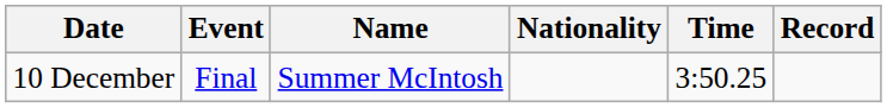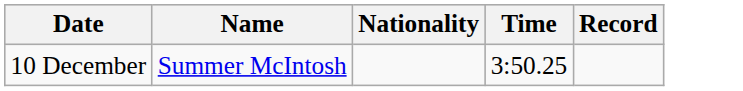- column: Event | Final
